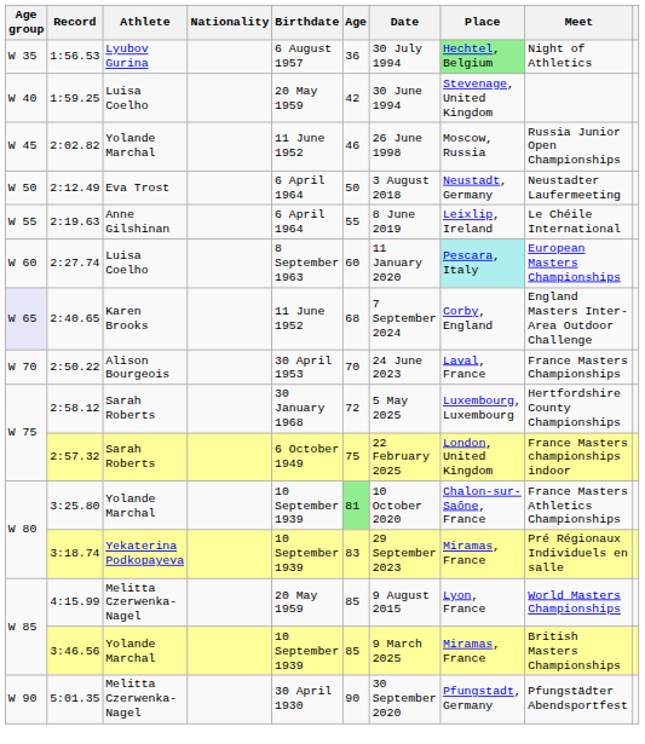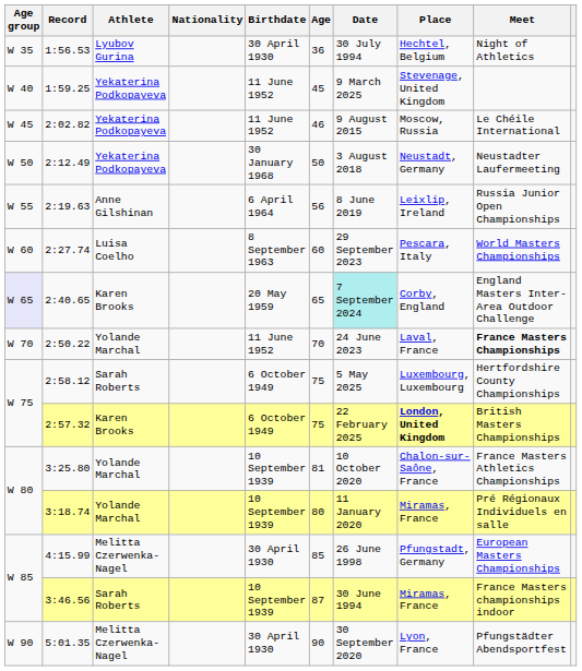1:56.53 | Birthdate: 6 August 1957 -> 30 April 1930
1:56.53 | Place: lightgreen background -> no background
1:59.25 | Athlete: Luisa Coelho -> Yekaterina Podkopayeva
1:59.25 | Birthdate: 20 May 1959 -> 11 June 1952
1:59.25 | Age: 42 -> 45
1:59.25 | Date: 30 June 1994 -> 9 March 2025
2:02.82 | Athlete: Yolande Marchal -> Yekaterina Podkopayeva
2:02.82 | Date: 26 June 1998 -> 9 August 2015
2:02.82 | Meet: Russia Junior Open Championships -> Le Chéile International
2:12.49 | Athlete: Eva Trost -> Yekaterina Podkopayeva
2:12.49 | Birthdate: 6 April 1964 -> 30 January 1968
2:19.63 | Age: 55 -> 56
2:19.63 | Meet: Le Chéile International -> Russia Junior Open Championships
2:27.74 | Date: 11 January 2020 -> 29 September 2023
2:27.74 | Place: paleturquoise background -> no background
2:27.74 | Meet: European Masters Championships -> World Masters Championships
2:40.65 | Birthdate: 11 June 1952 -> 20 May 1959
2:40.65 | Age: 68 -> 65
2:40.65 | Date: no background -> paleturquoise background
2:50.22 | Athlete: Alison Bourgeois -> Yolande Marchal
2:50.22 | Birthdate: 30 April 1953 -> 11 June 1952
2:50.22 | Meet: normal -> bold
2:58.12 | Birthdate: 30 January 1968 -> 6 October 1949
2:58.12 | Age: 72 -> 75
2:57.32 | Athlete: Sarah Roberts -> Karen Brooks
2:57.32 | Place: normal -> bold
2:57.32 | Meet: France Masters championships indoor -> British Masters Championships
3:25.80 | Age: lightgreen background -> no background
3:18.74 | Athlete: Yekaterina Podkopayeva -> Yolande Marchal
3:18.74 | Age: 83 -> 80
3:18.74 | Date: 29 September 2023 -> 11 January 2020
4:15.99 | Birthdate: 20 May 1959 -> 30 April 1930
4:15.99 | Date: 9 August 2015 -> 26 June 1998
4:15.99 | Place: Lyon, France -> Pfungstadt, Germany
4:15.99 | Meet: World Masters Championships -> European Masters Championships
3:46.56 | Athlete: Yolande Marchal -> Sarah Roberts
3:46.56 | Age: 85 -> 87
3:46.56 | Date: 9 March 2025 -> 30 June 1994
3:46.56 | Meet: British Masters Championships -> France Masters championships indoor
5:01.35 | Place: Pfungstadt, Germany -> Lyon, France
